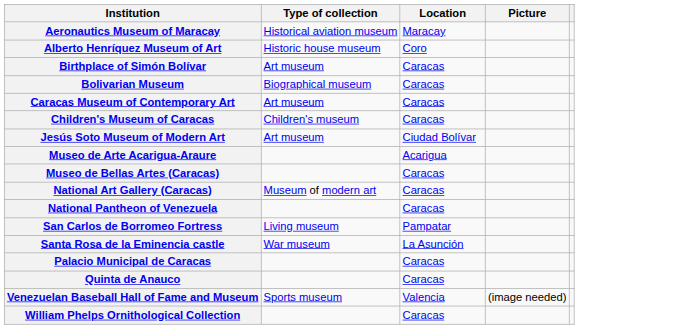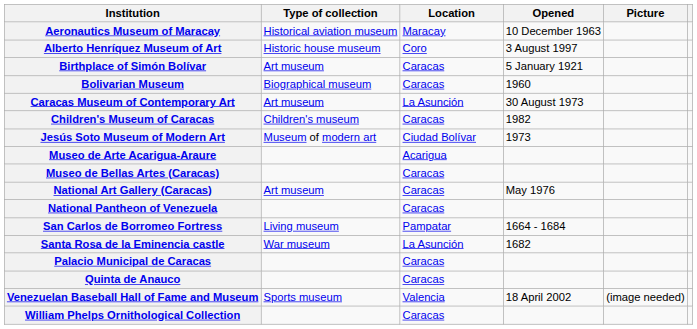+ column: Opened | 10 December 1963 | 3 August 1997 | 5 January 1921 | 1960 | 30 August 1973 | 1982 | 1973 | May 1976 | 1664 - 1684 | 1682 | 18 April 2002
Caracas Museum of Contemporary Art | Location: Caracas -> La Asunción
Jesús Soto Museum of Modern Art | Type of collection: Art museum -> Museum of modern art
National Art Gallery (Caracas) | Type of collection: Museum of modern art -> Art museum
